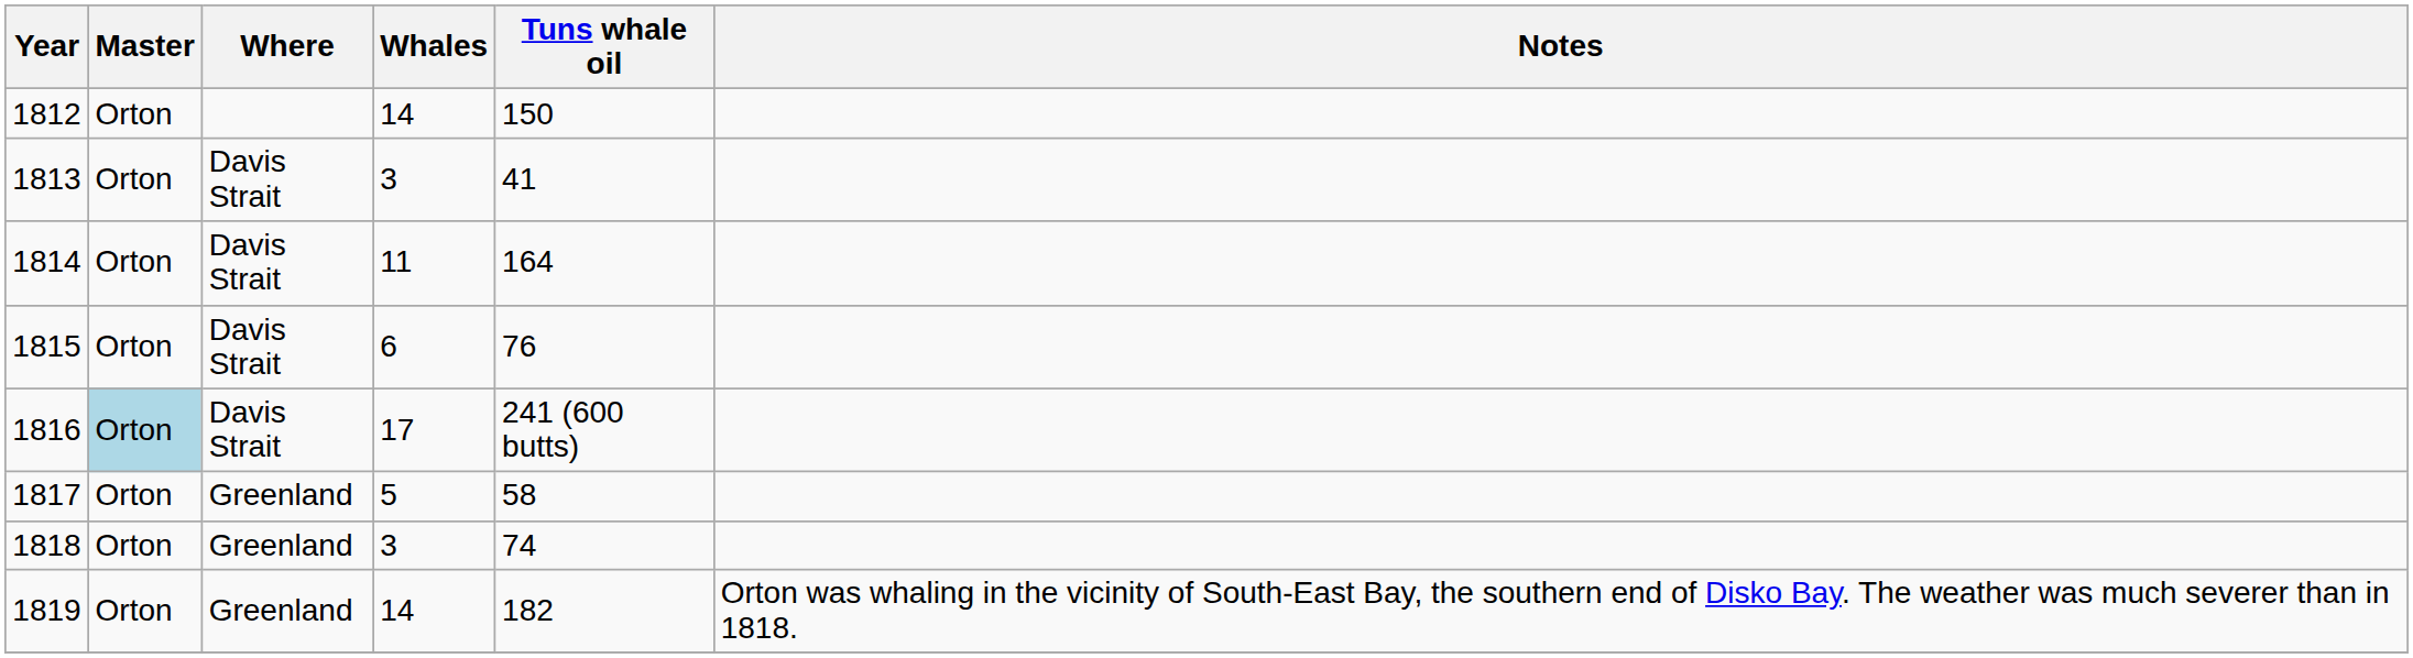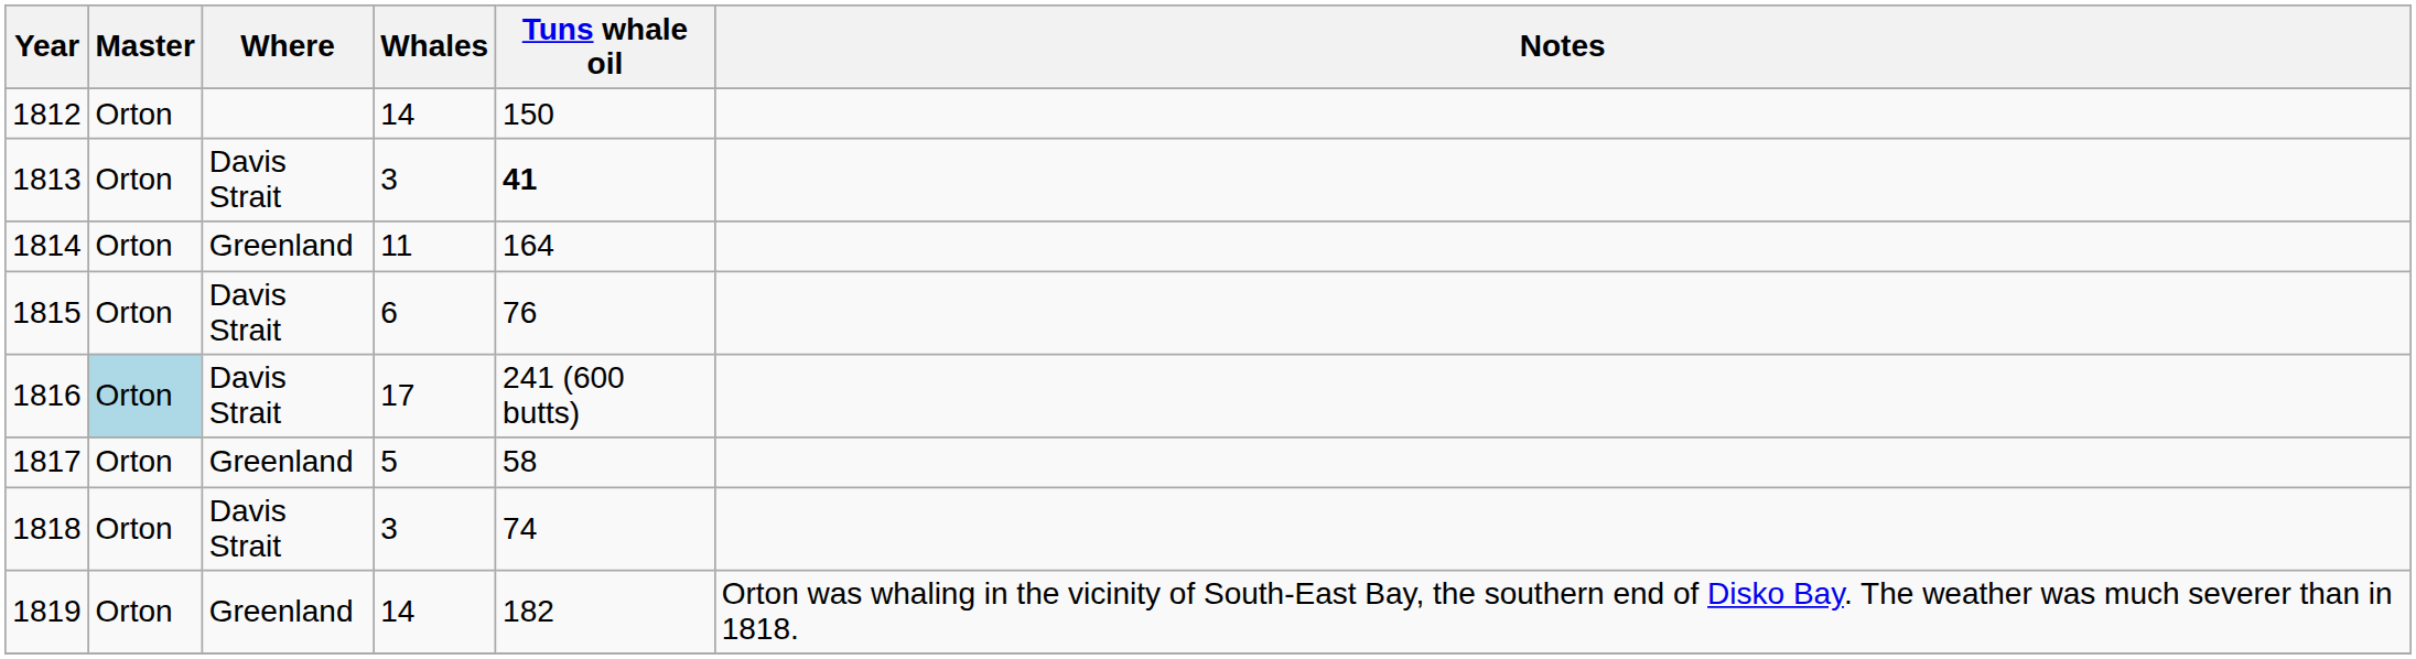1813 | Tuns whale oil: normal -> bold
1814 | Where: Davis Strait -> Greenland
1818 | Where: Greenland -> Davis Strait
